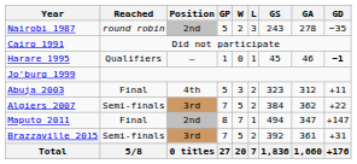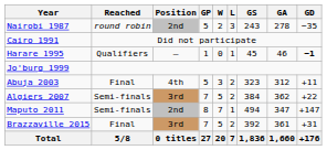Maputo 2011 | Reached: Final -> Semi-finals
Brazzaville 2015 | Reached: Semi-finals -> Final
